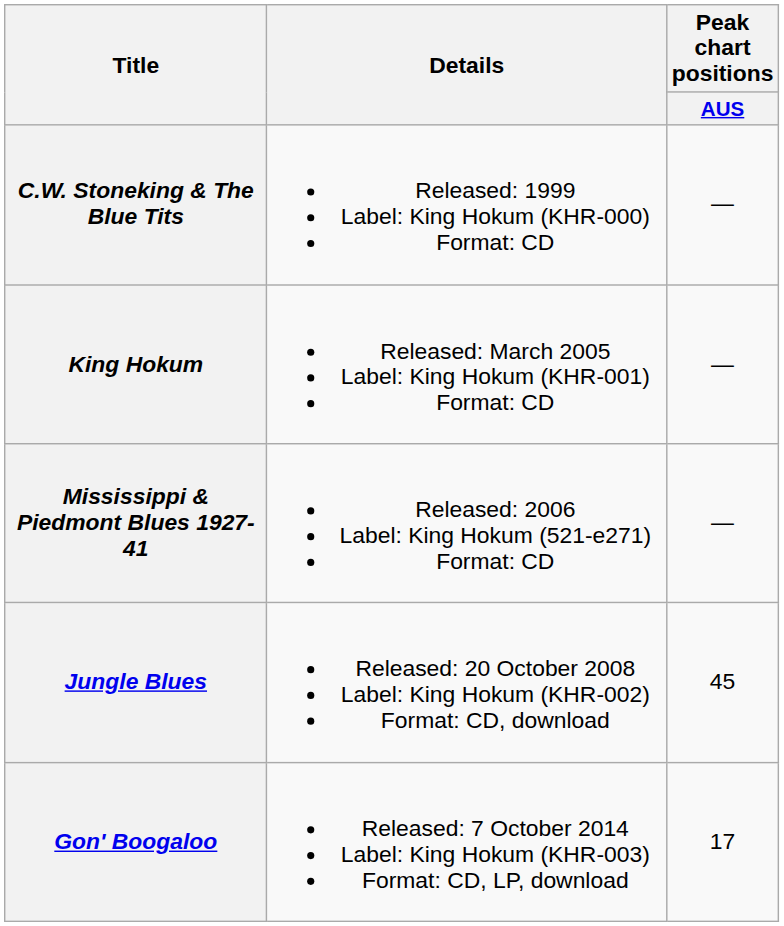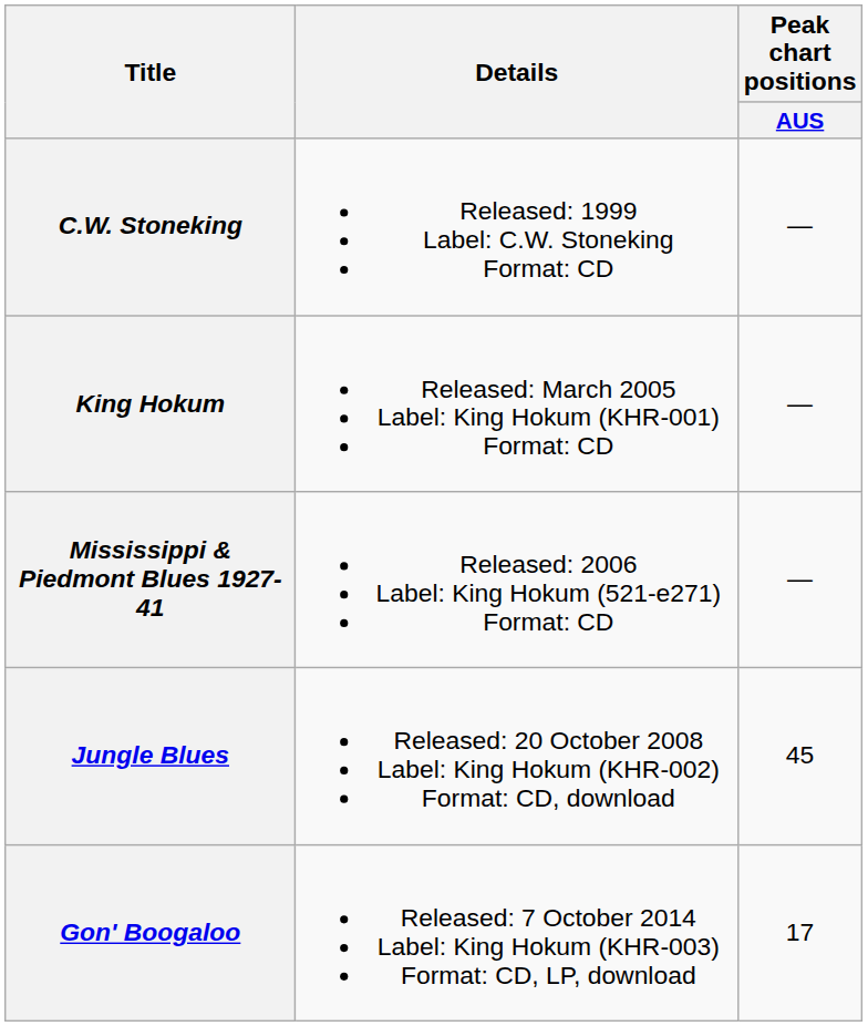+ row: C.W. Stoneking | Released: 1999 Label: C.W. Stoneking Format: CD | —
- row: C.W. Stoneking & The Blue Tits | Released: 1999 Label: King Hokum (KHR-000) Format: CD | —
